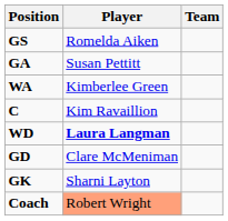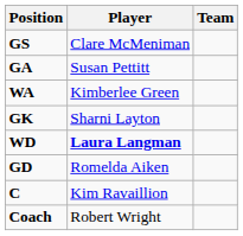GS | Player: Romelda Aiken -> Clare McMeniman
rows swapped: C <-> GK
GD | Player: Clare McMeniman -> Romelda Aiken
Coach | Player: lightsalmon background -> no background
